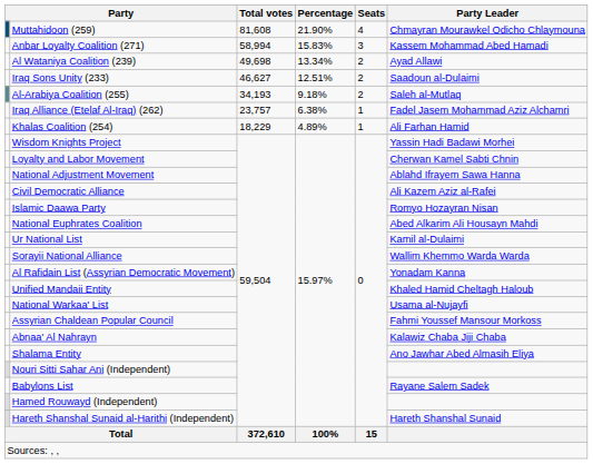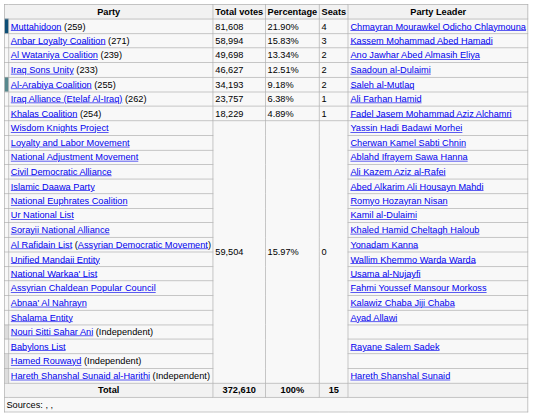Al Wataniya Coalition (239) | Party Leader: Ayad Allawi -> Ano Jawhar Abed Almasih Eliya
Iraq Alliance (Etelaf Al-Iraq) (262) | Party Leader: Fadel Jasem Mohammad Aziz Alchamri -> Ali Farhan Hamid
Khalas Coalition (254) | Party Leader: Ali Farhan Hamid -> Fadel Jasem Mohammad Aziz Alchamri
Islamic Daawa Party | Party Leader: Romyo Hozayran Nisan -> Abed Alkarim Ali Housayn Mahdi
National Euphrates Coalition | Party Leader: Abed Alkarim Ali Housayn Mahdi -> Romyo Hozayran Nisan
Sorayii National Alliance | Party Leader: Wallim Khemmo Warda Warda -> Khaled Hamid Cheltagh Haloub
Unified Mandaii Entity | Party Leader: Khaled Hamid Cheltagh Haloub -> Wallim Khemmo Warda Warda
Shalama Entity | Party Leader: Ano Jawhar Abed Almasih Eliya -> Ayad Allawi
